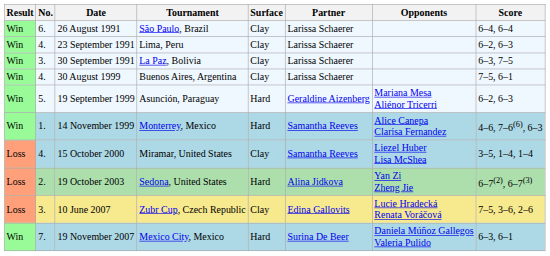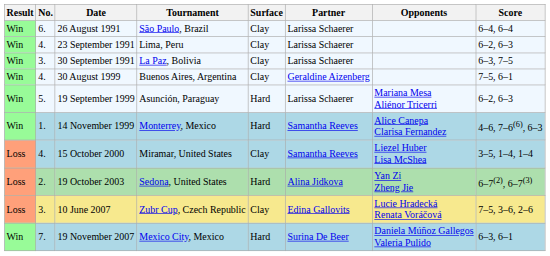30 August 1999 | Partner: Larissa Schaerer -> Geraldine Aizenberg
19 September 1999 | Partner: Geraldine Aizenberg -> Larissa Schaerer
